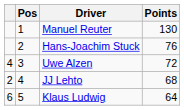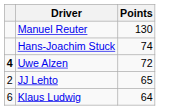- column: Pos | 1 | 2 | 3 | 4 | 5
Hans-Joachim Stuck | Points: 76 -> 74
Uwe Alzen | column 1: normal -> bold
JJ Lehto | Points: 68 -> 65
